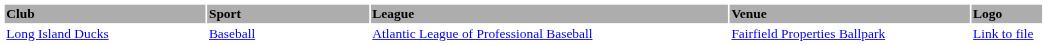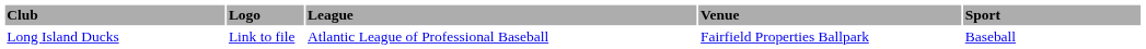columns swapped: Sport <-> Logo
